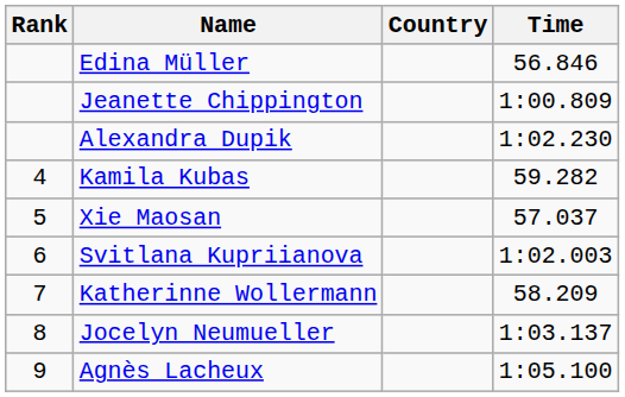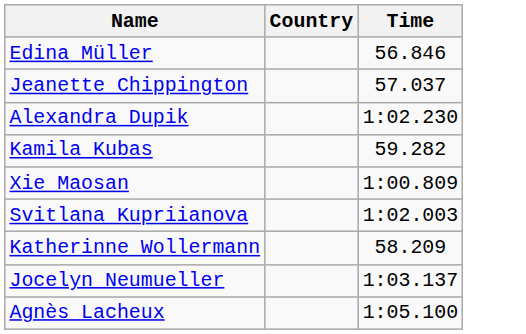- column: Rank | 4 | 5 | 6 | 7 | 8 | 9
Jeanette Chippington | Time: 1:00.809 -> 57.037
Xie Maosan | Time: 57.037 -> 1:00.809
